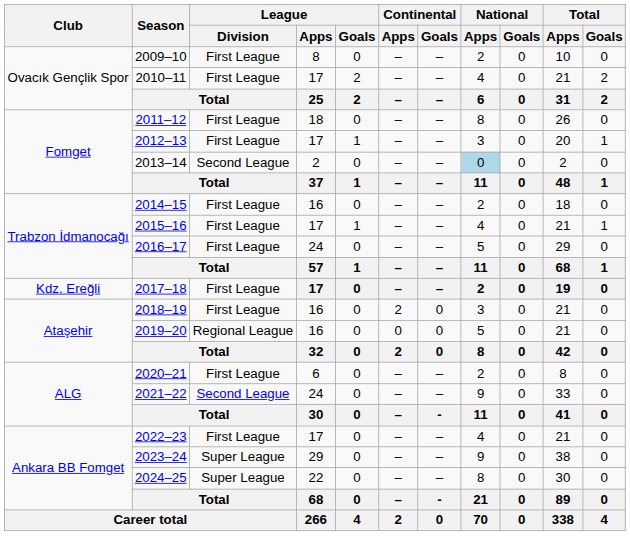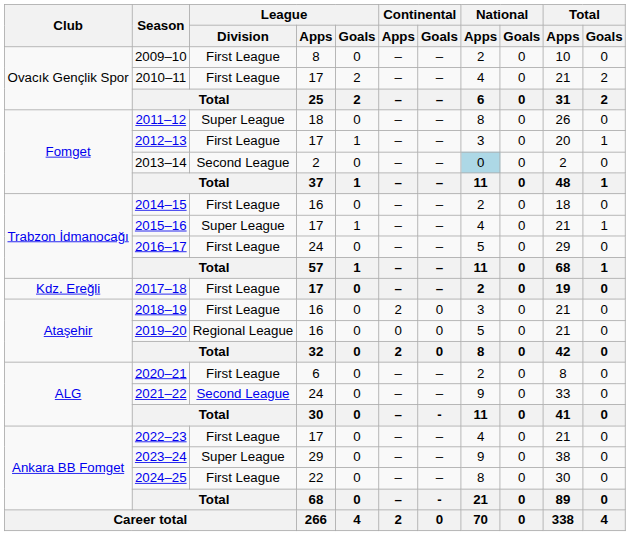2011–12 | League / Division: First League -> Super League
2015–16 | League / Division: First League -> Super League
2024–25 | League / Division: Super League -> First League
